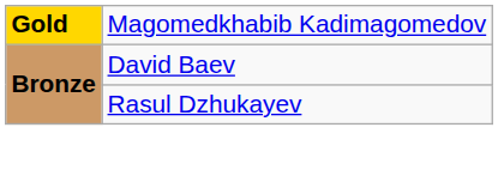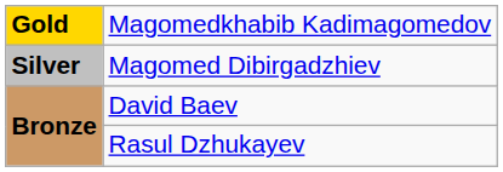+ row: Silver | Magomed Dibirgadzhiev
